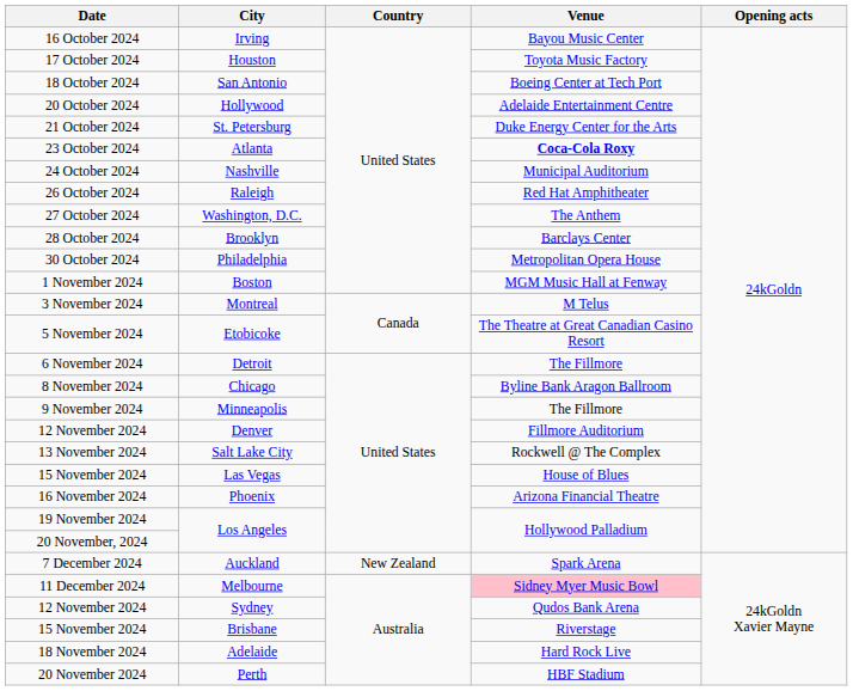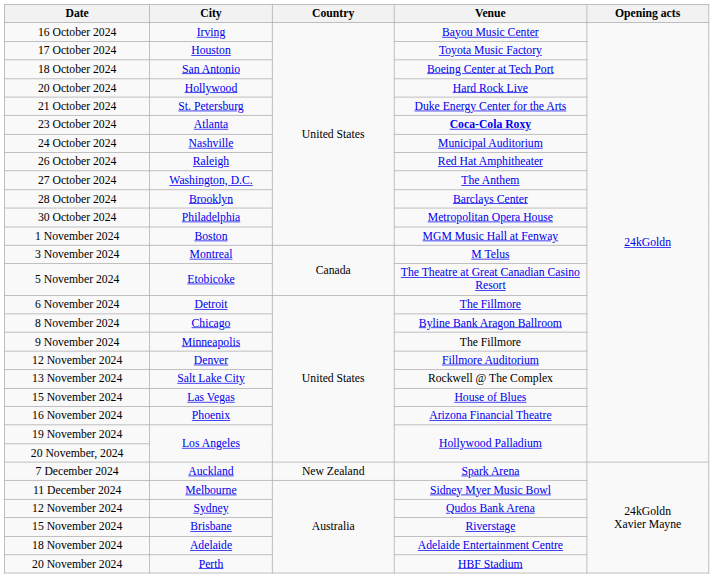Hollywood | Venue: Adelaide Entertainment Centre -> Hard Rock Live
Melbourne | Venue: pink background -> no background
Adelaide | Venue: Hard Rock Live -> Adelaide Entertainment Centre
